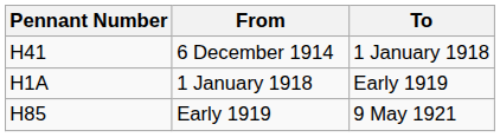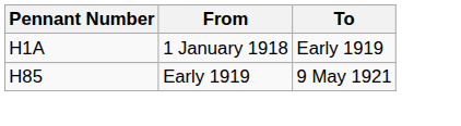- row: H41 | 6 December 1914 | 1 January 1918
